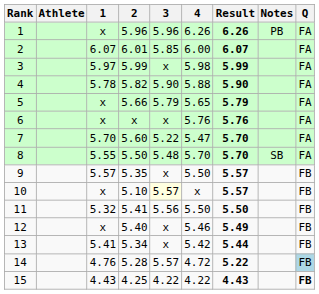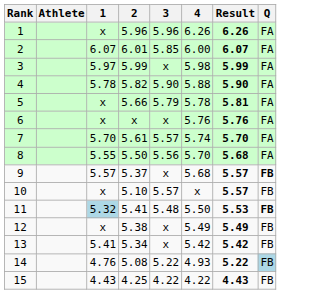- column: Notes | PB | SB
5 | 4: 5.65 -> 5.78
5 | Result: 5.79 -> 5.81
7 | 2: 5.60 -> 5.61
7 | 3: 5.22 -> 5.57
7 | 4: 5.47 -> 5.74
8 | 3: 5.48 -> 5.56
8 | Result: 5.70 -> 5.68
9 | 2: 5.35 -> 5.37
9 | 4: 5.50 -> 5.68
9 | Q: normal -> bold
10 | 3: lightyellow background -> no background
11 | 1: no background -> lightblue background
11 | 3: 5.56 -> 5.48
11 | Result: 5.50 -> 5.53
11 | Q: normal -> bold
12 | 2: 5.40 -> 5.38
12 | 4: 5.46 -> 5.49
13 | Result: 5.44 -> 5.42
14 | 2: 5.28 -> 5.08
14 | 3: 5.57 -> 5.22
14 | 4: 4.72 -> 4.93
15 | Q: bold -> normal
